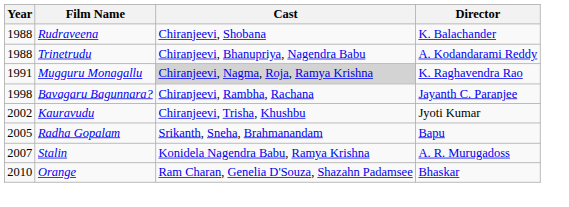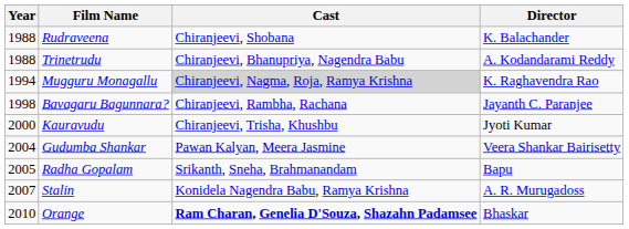Mugguru Monagallu | Year: 1991 -> 1994
Kauravudu | Year: 2002 -> 2000
+ row: 2004 | Gudumba Shankar | Pawan Kalyan, Meera Jasmine | Veera Shankar Bairisetty
Orange | Cast: normal -> bold
